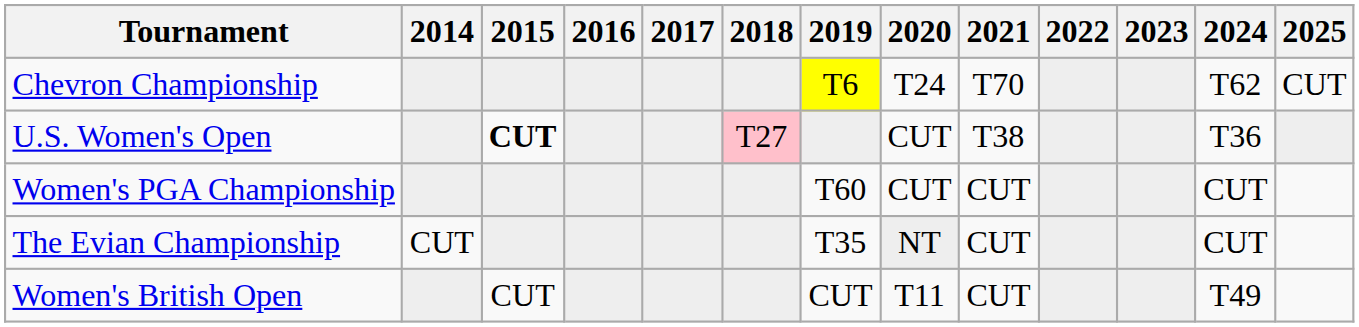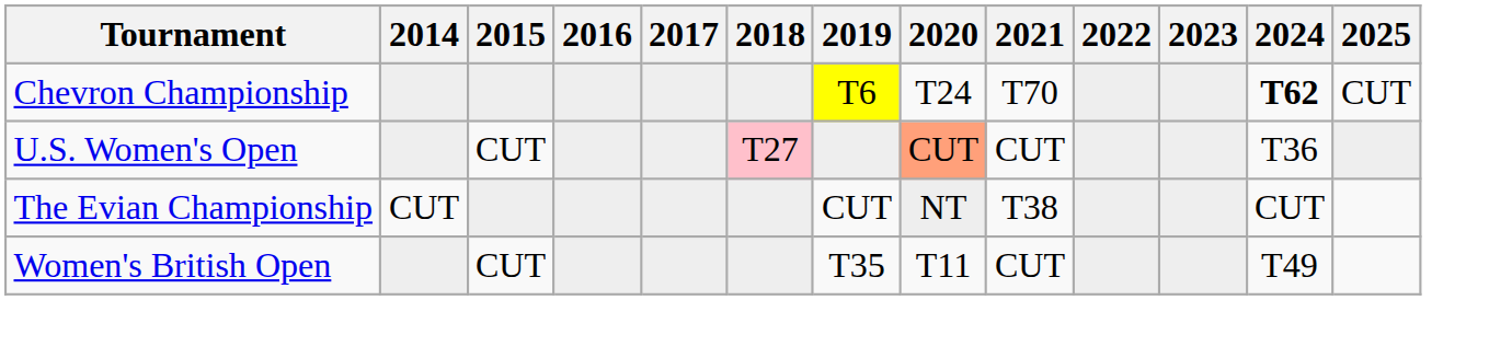Chevron Championship | 2024: normal -> bold
U.S. Women's Open | 2015: bold -> normal
U.S. Women's Open | 2020: no background -> lightsalmon background
U.S. Women's Open | 2021: T38 -> CUT
- row: Women's PGA Championship | T60 | CUT | CUT | CUT
The Evian Championship | 2019: T35 -> CUT
The Evian Championship | 2021: CUT -> T38
Women's British Open | 2019: CUT -> T35
